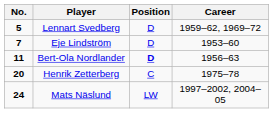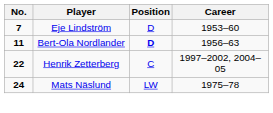- row: 5 | Lennart Svedberg | D | 1959–62, 1969–72
Henrik Zetterberg | No.: 20 -> 22
Henrik Zetterberg | Career: 1975–78 -> 1997–2002, 2004–05
Mats Näslund | Career: 1997–2002, 2004–05 -> 1975–78
